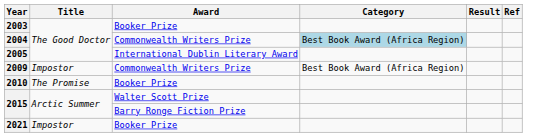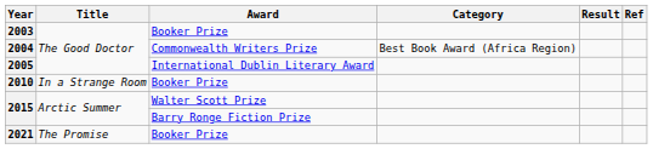2004 | Category: lightblue background -> no background
- row: 2009 | Impostor | Commonwealth Writers Prize | Best Book Award (Africa Region)
2010 | Title: The Promise -> In a Strange Room
2021 | Title: Impostor -> The Promise
